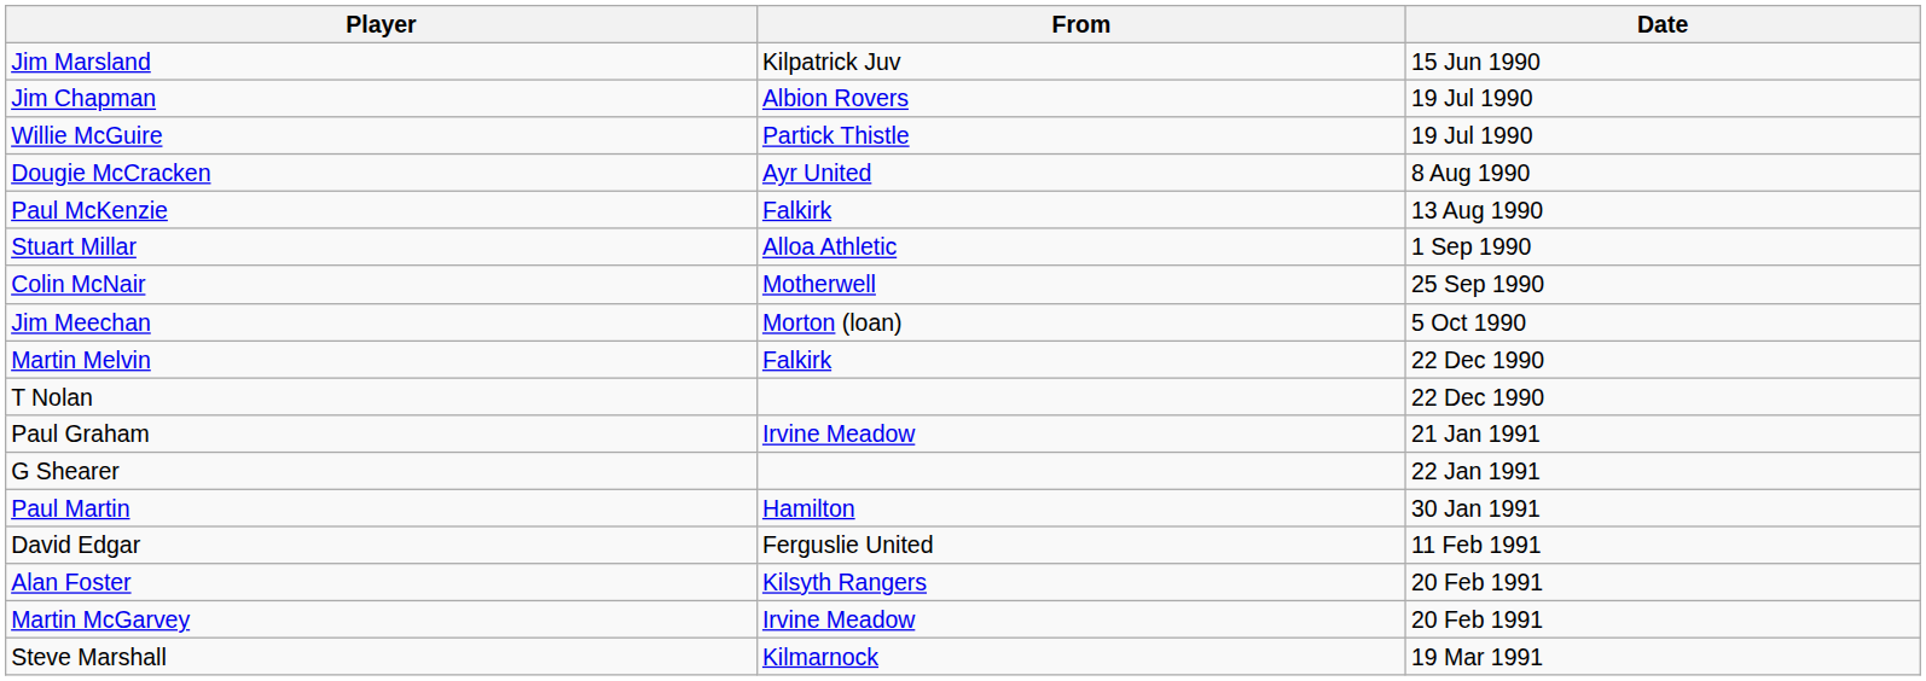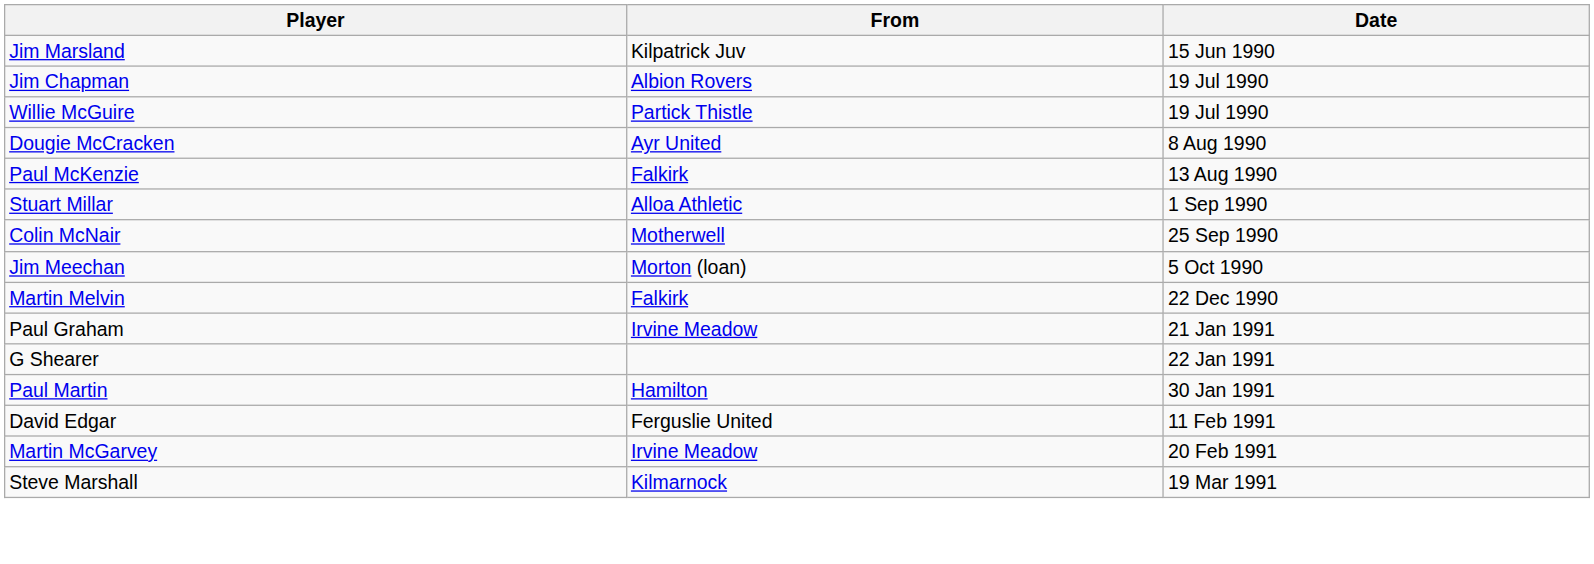- row: T Nolan | 22 Dec 1990
- row: Alan Foster | Kilsyth Rangers | 20 Feb 1991
